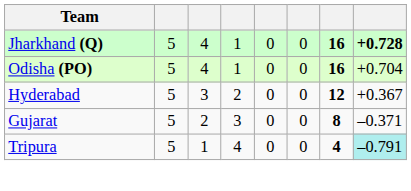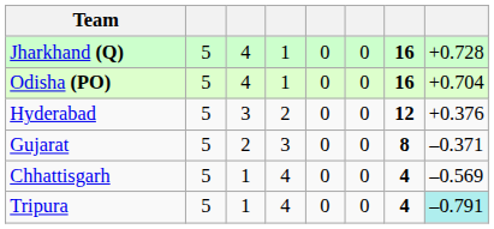Jharkhand (Q) | column 8: bold -> normal
Hyderabad | column 8: +0.367 -> +0.376
+ row: Chhattisgarh | 5 | 1 | 4 | 0 | 0 | 4 | –0.569
